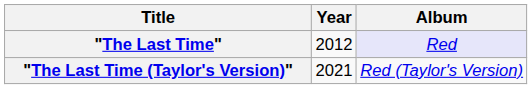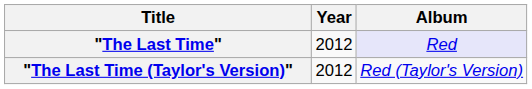"The Last Time (Taylor's Version)" | Year: 2021 -> 2012
